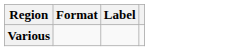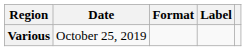+ column: Date | October 25, 2019
